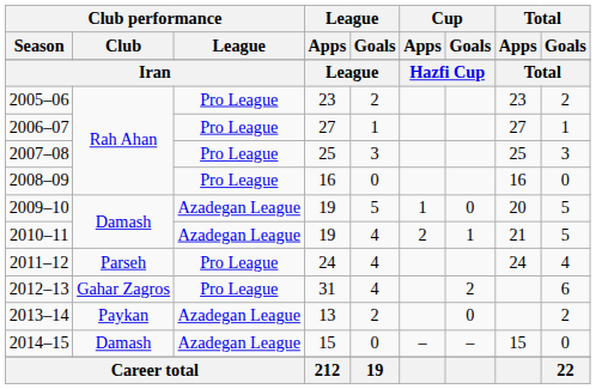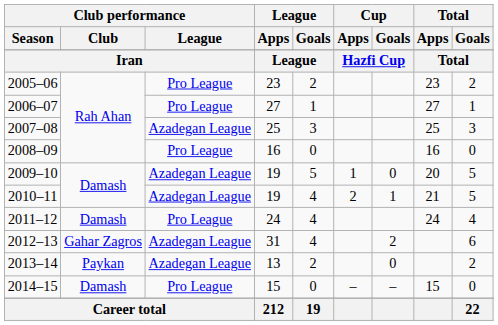2007–08 | Club performance / League: Pro League -> Azadegan League
2011–12 | Club performance / Club: Parseh -> Damash
2012–13 | Club performance / League: Pro League -> Azadegan League
2014–15 | Club performance / League: Azadegan League -> Pro League
